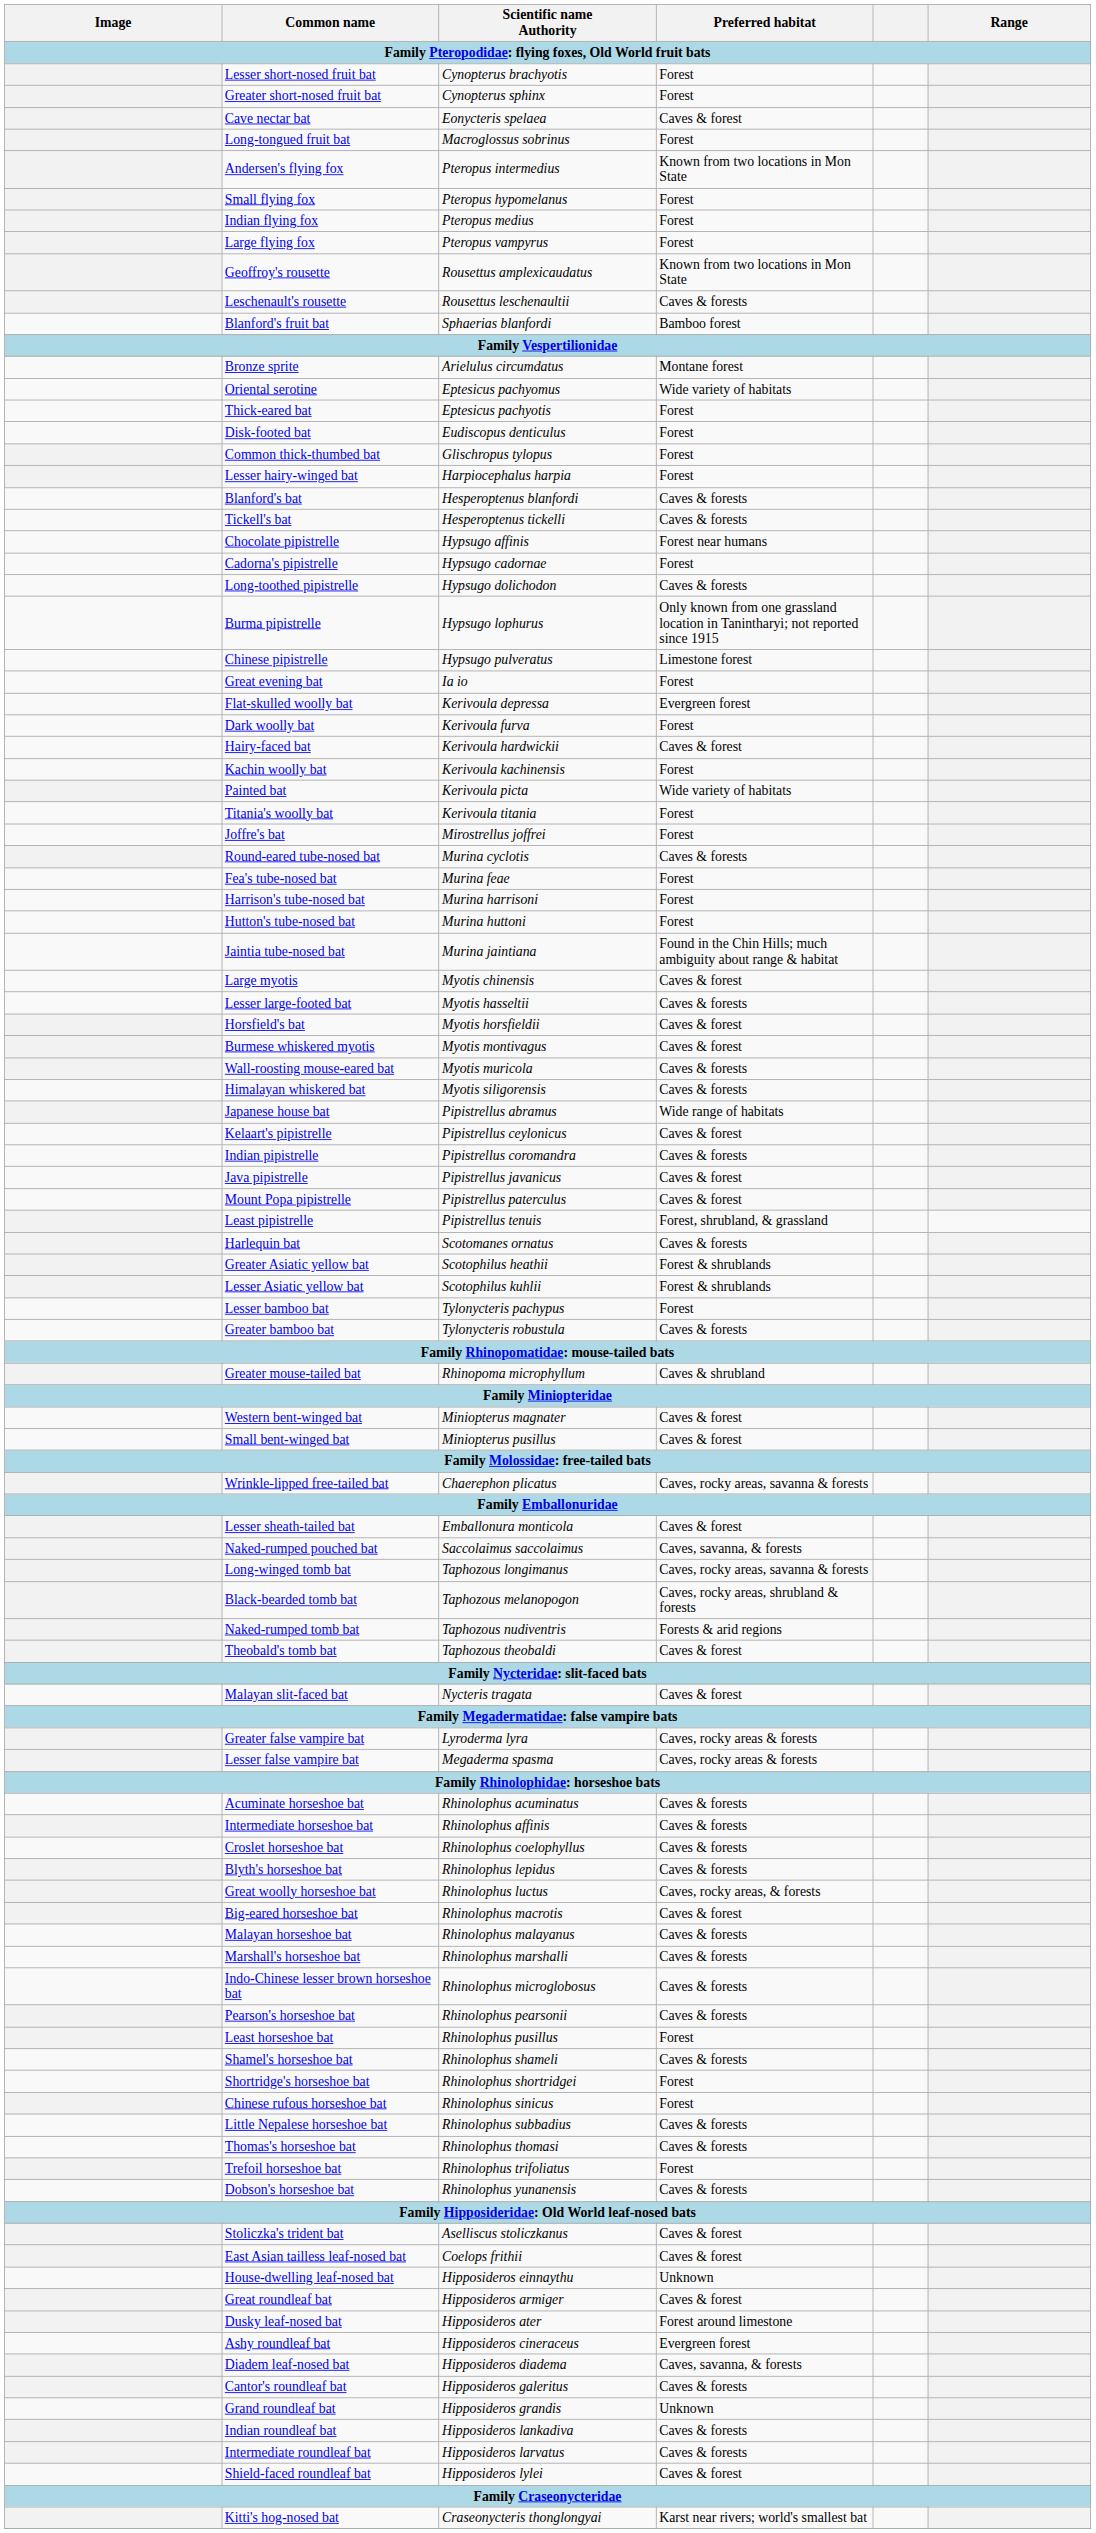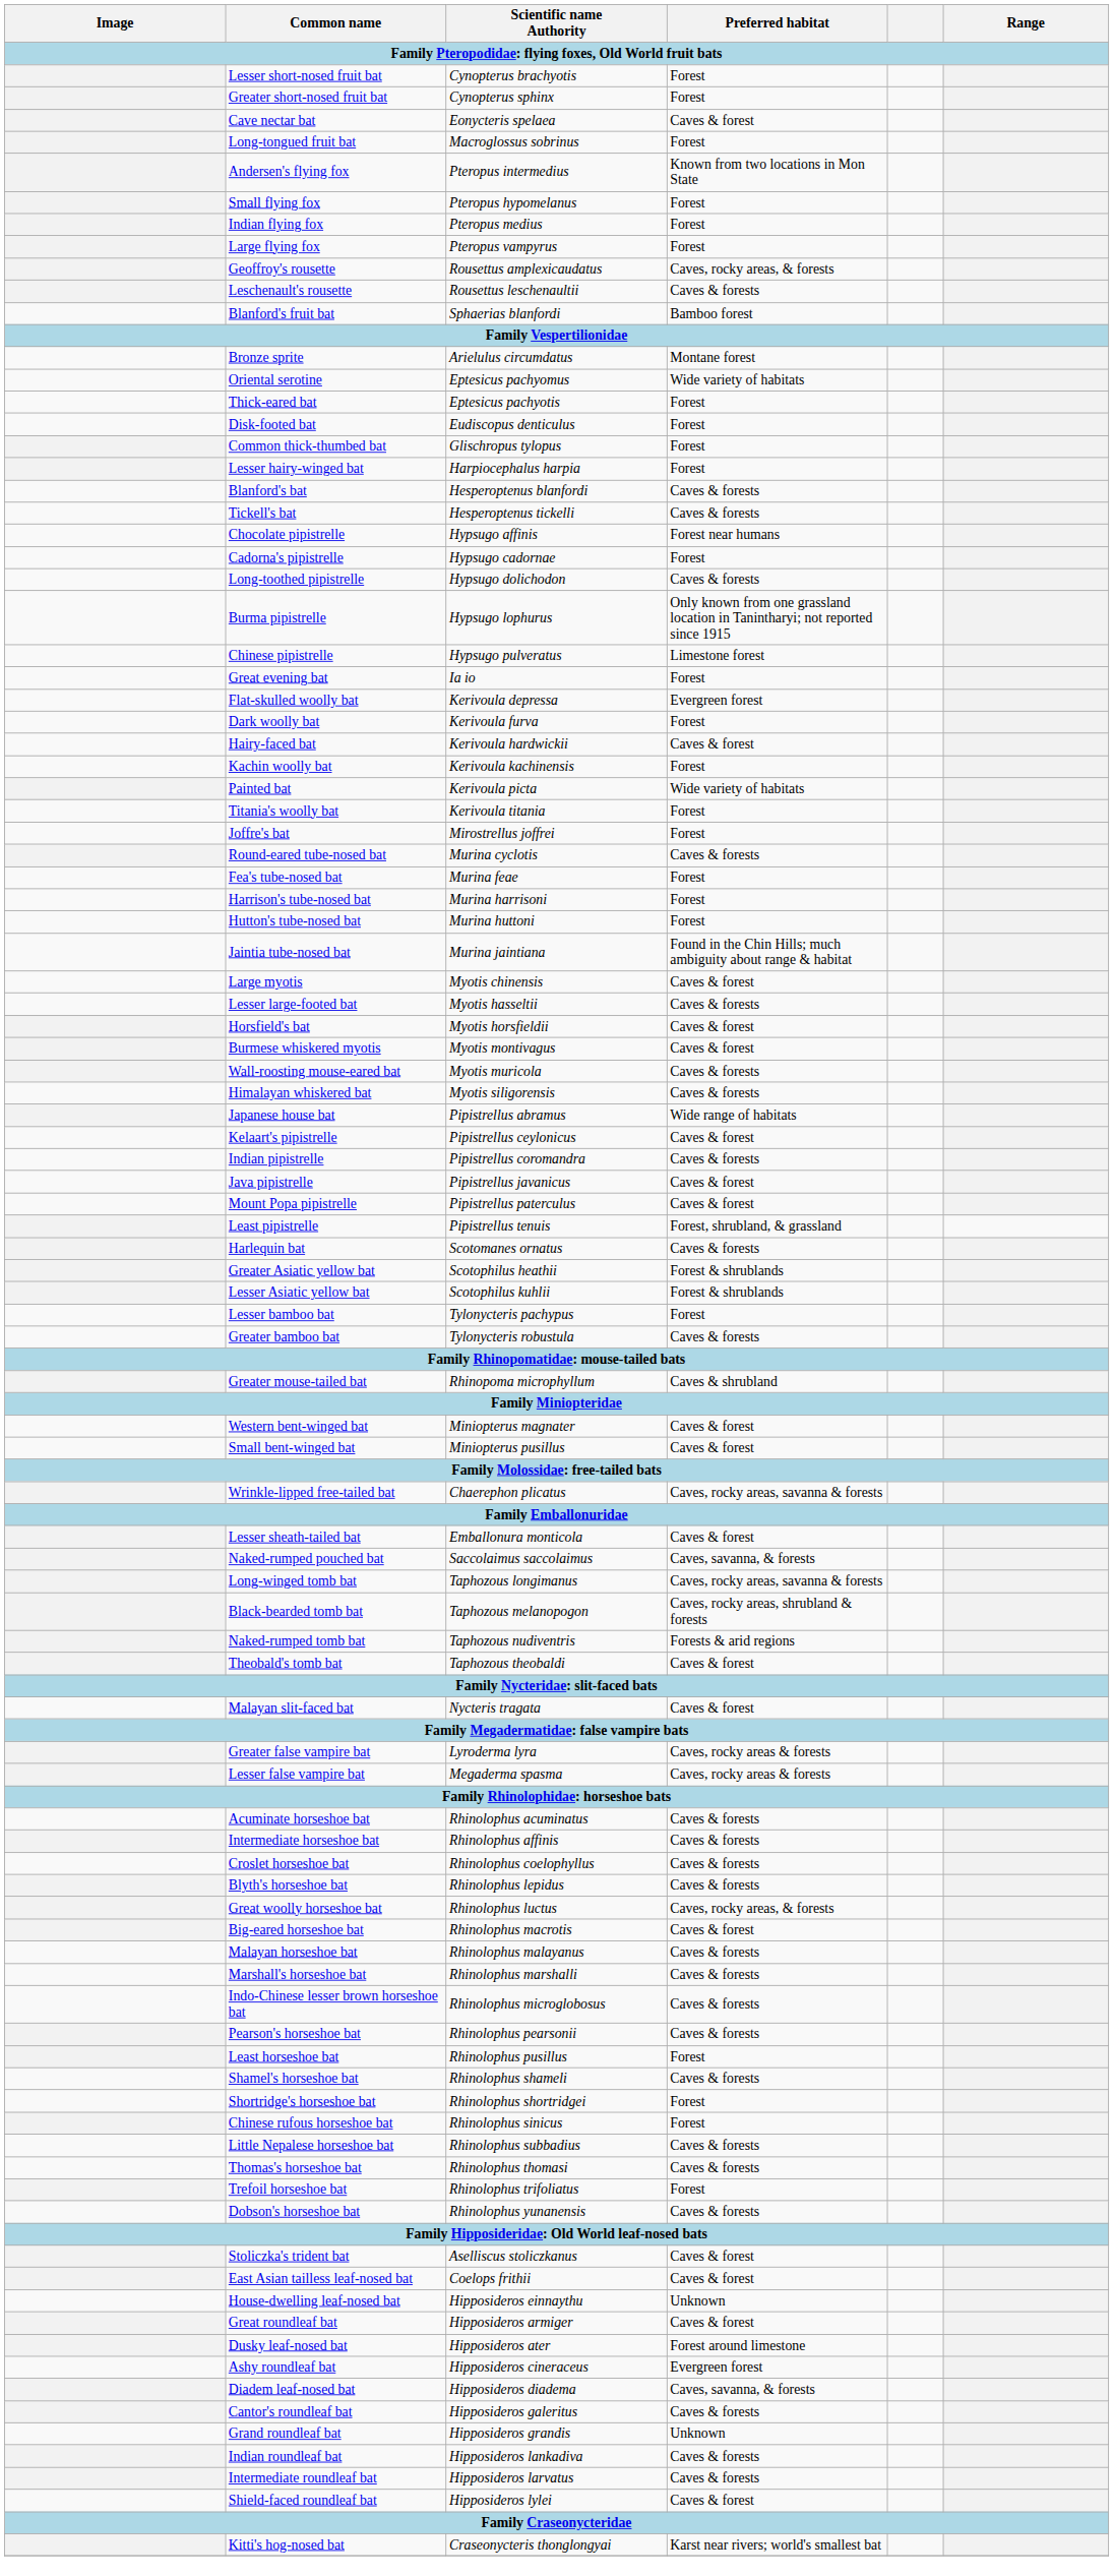Geoffroy's rousette | Preferred habitat: Known from two locations in Mon State -> Caves, rocky areas, & forests
